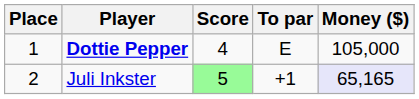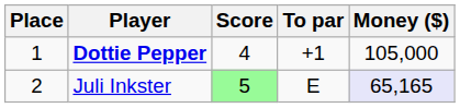Dottie Pepper | To par: E -> +1
Juli Inkster | To par: +1 -> E
